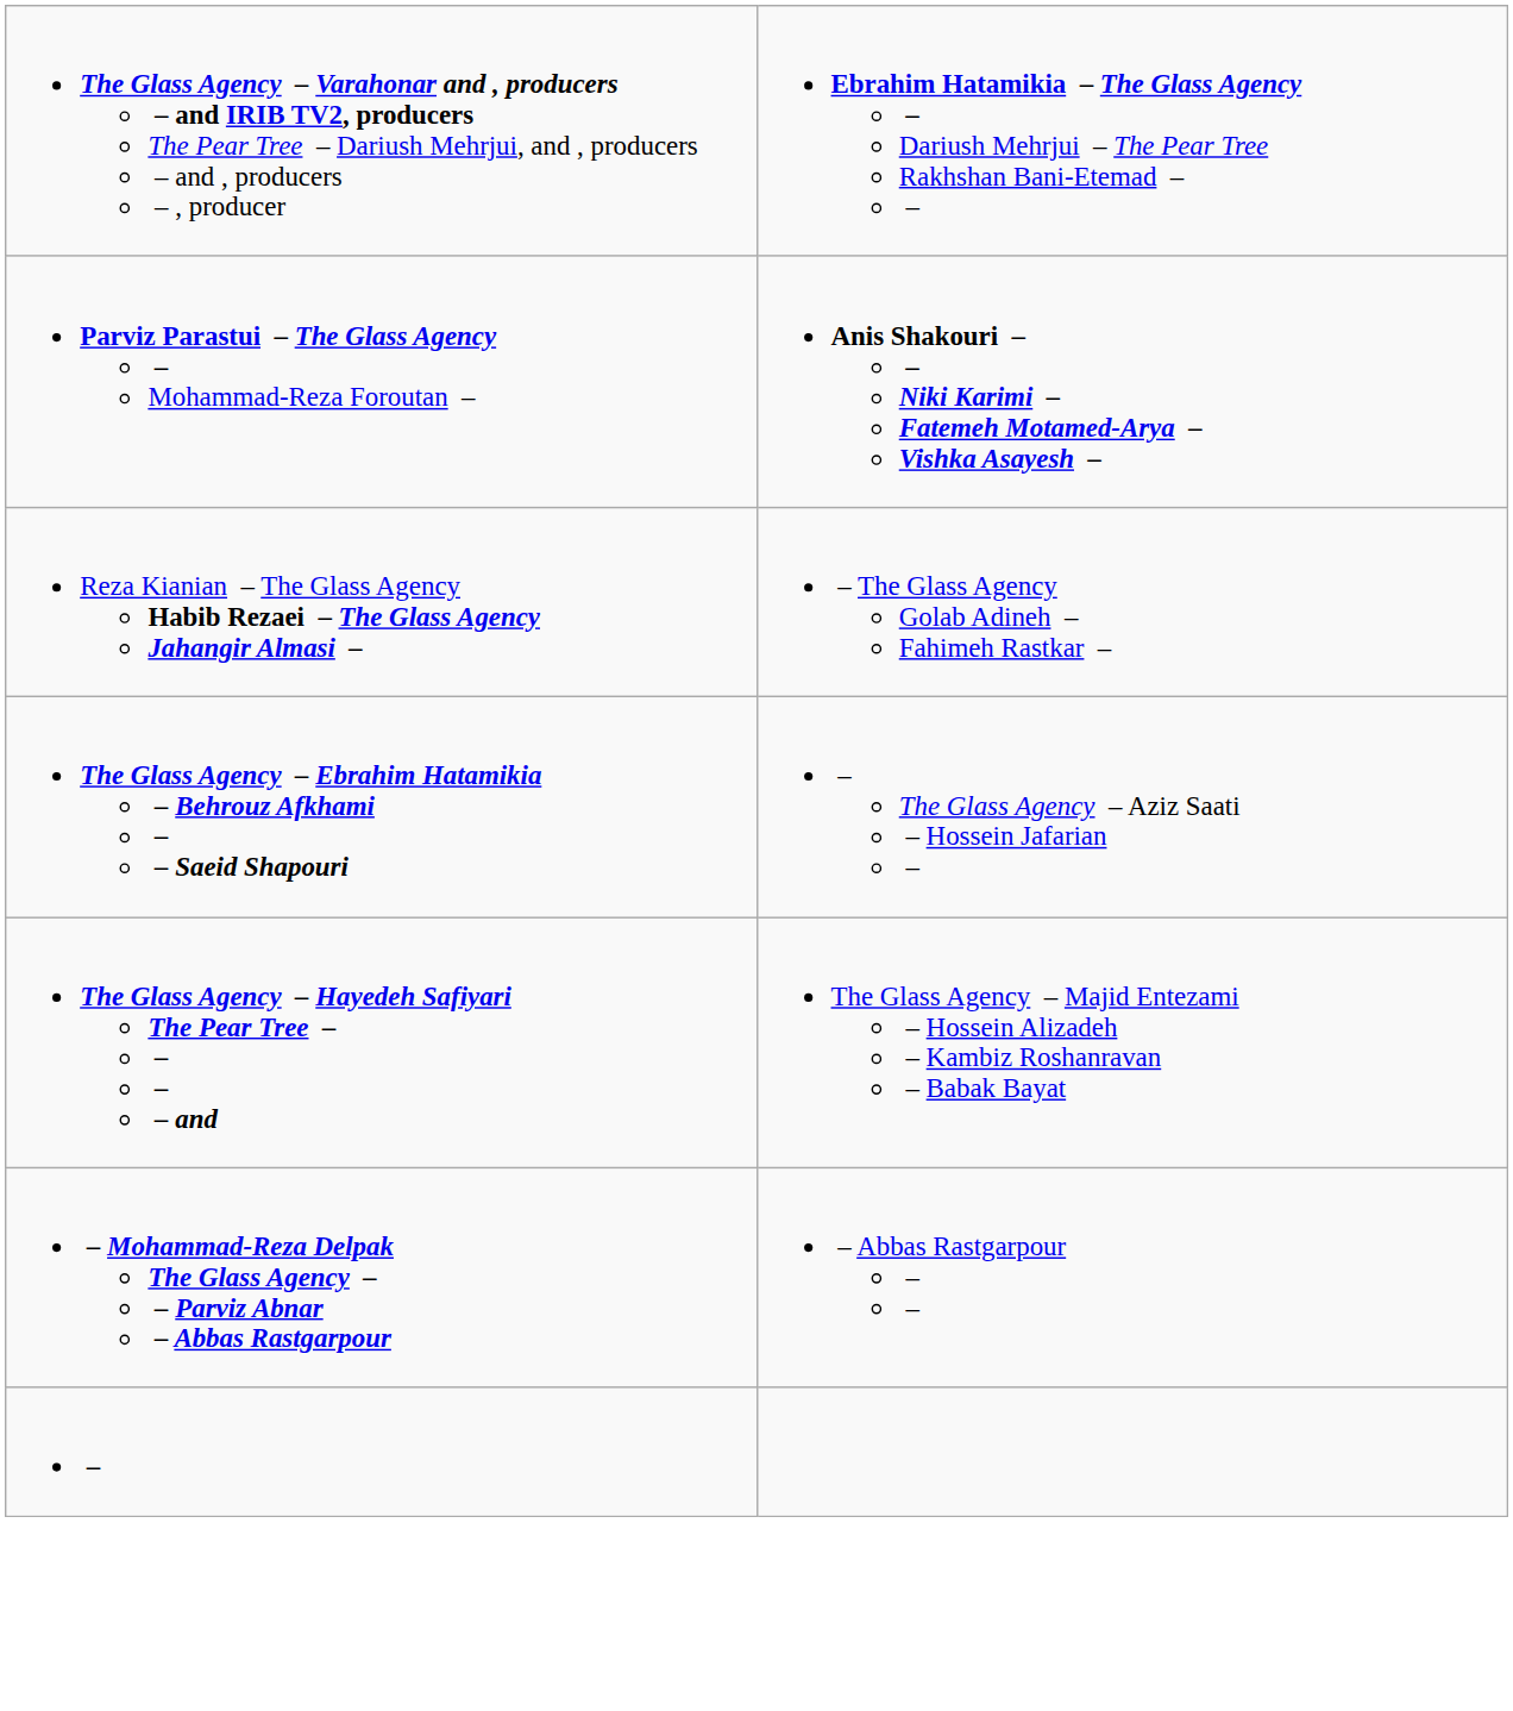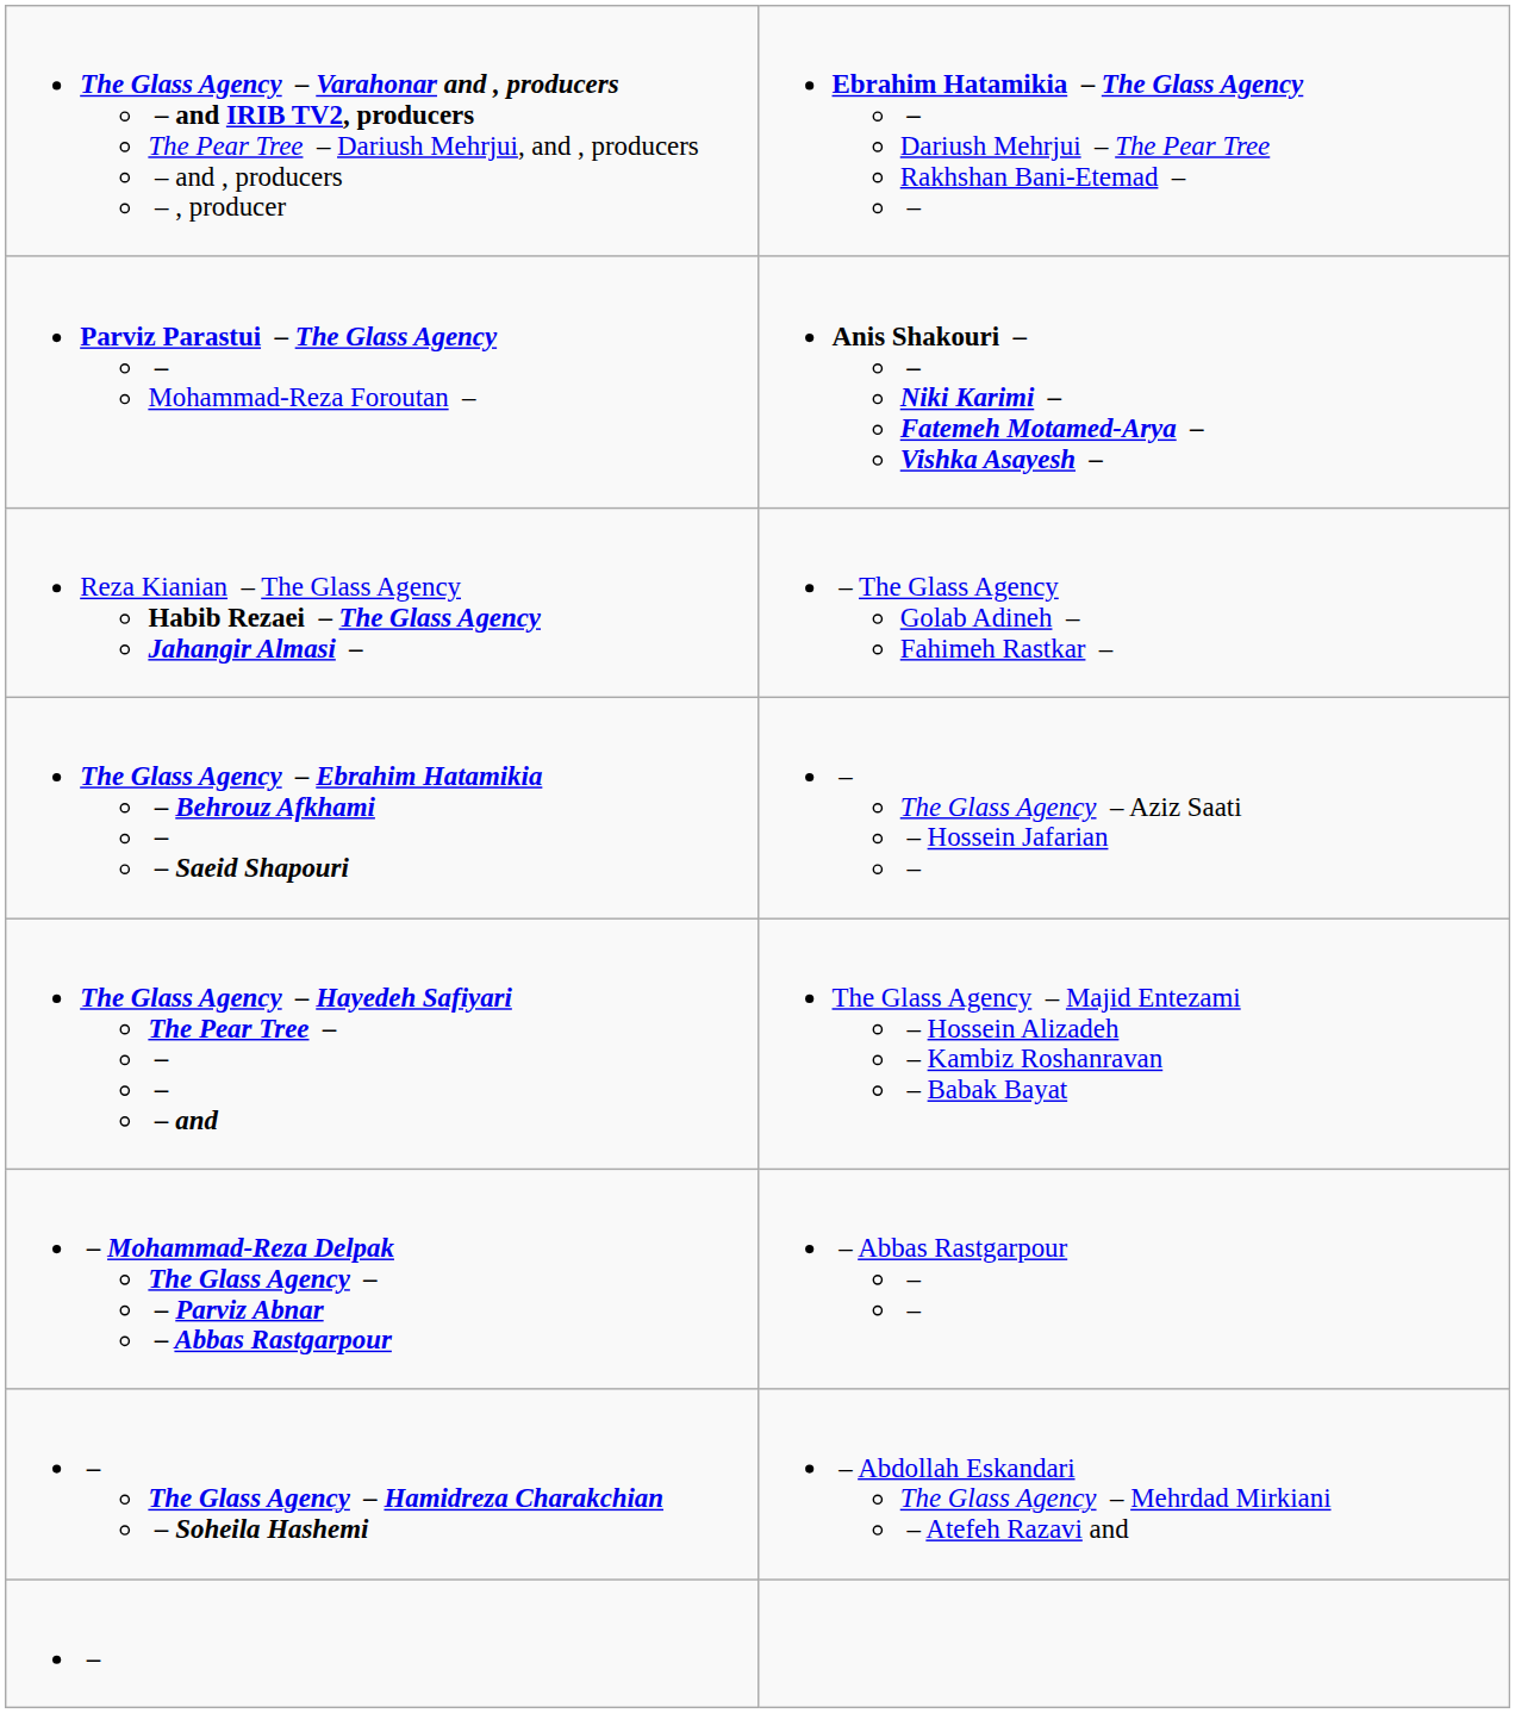+ row: – The Glass Agency – Hamidreza Charakchian – Soheila Hashemi | – Abdollah Eskandari The Glass Agency – Mehrdad Mirkiani – Atefeh Razavi and
